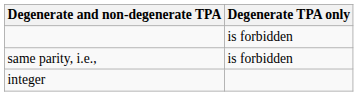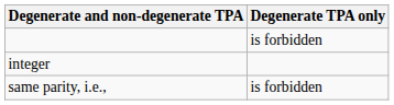rows swapped: same parity, i.e., <-> integer
